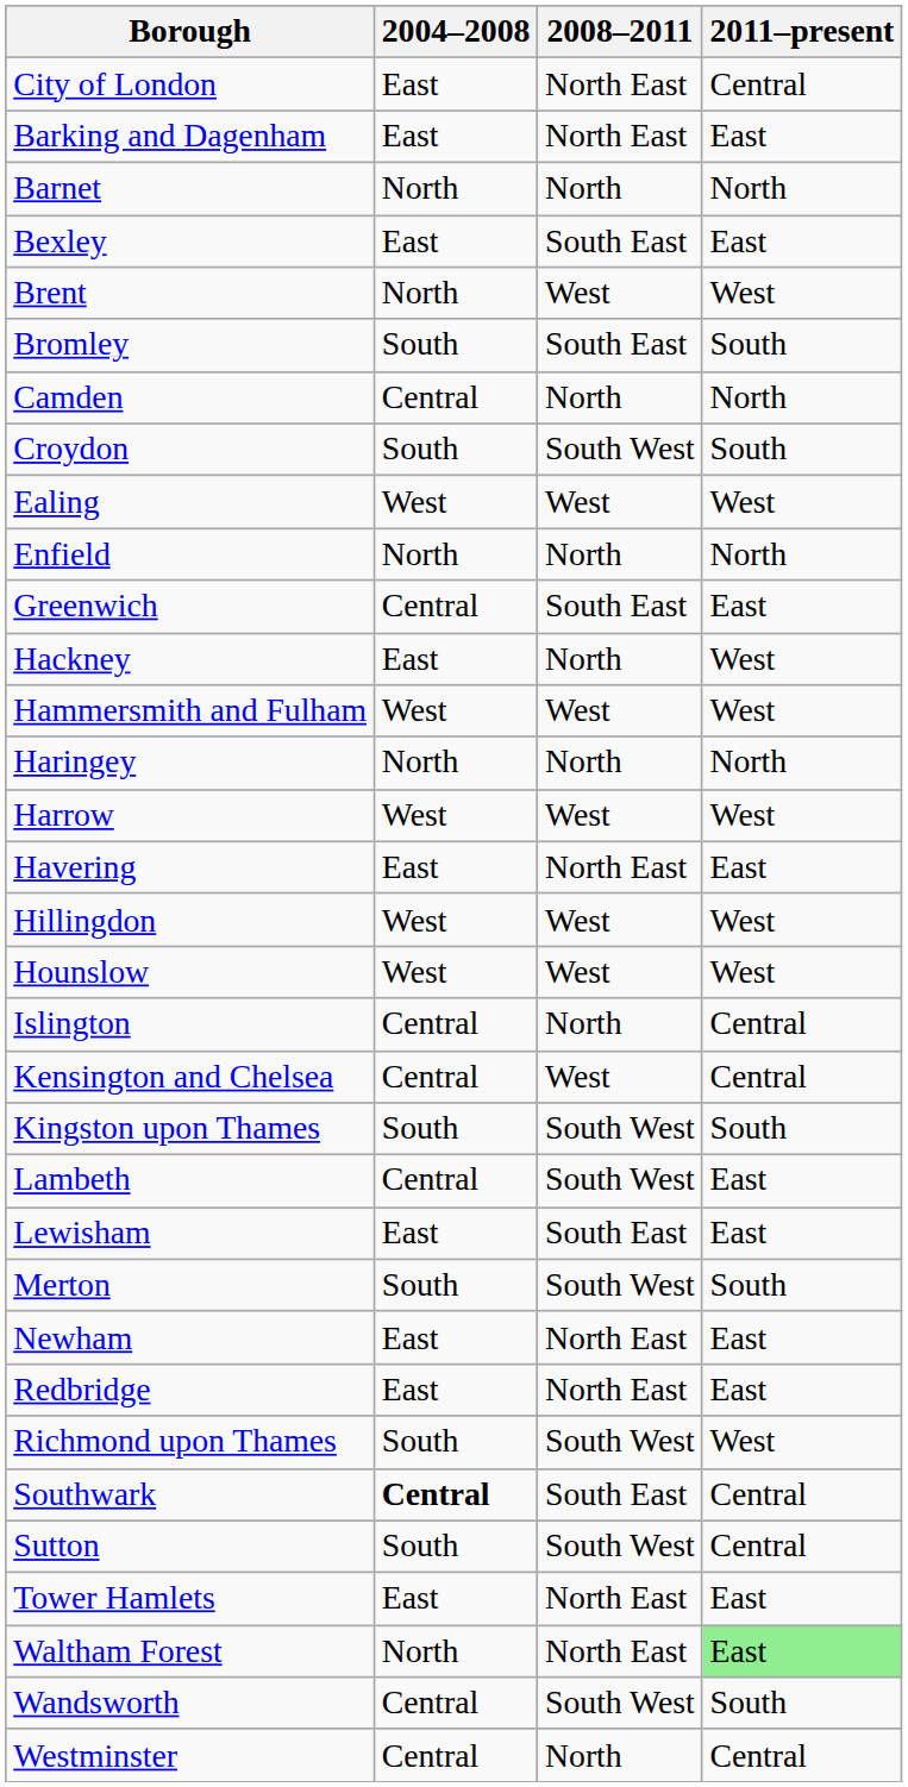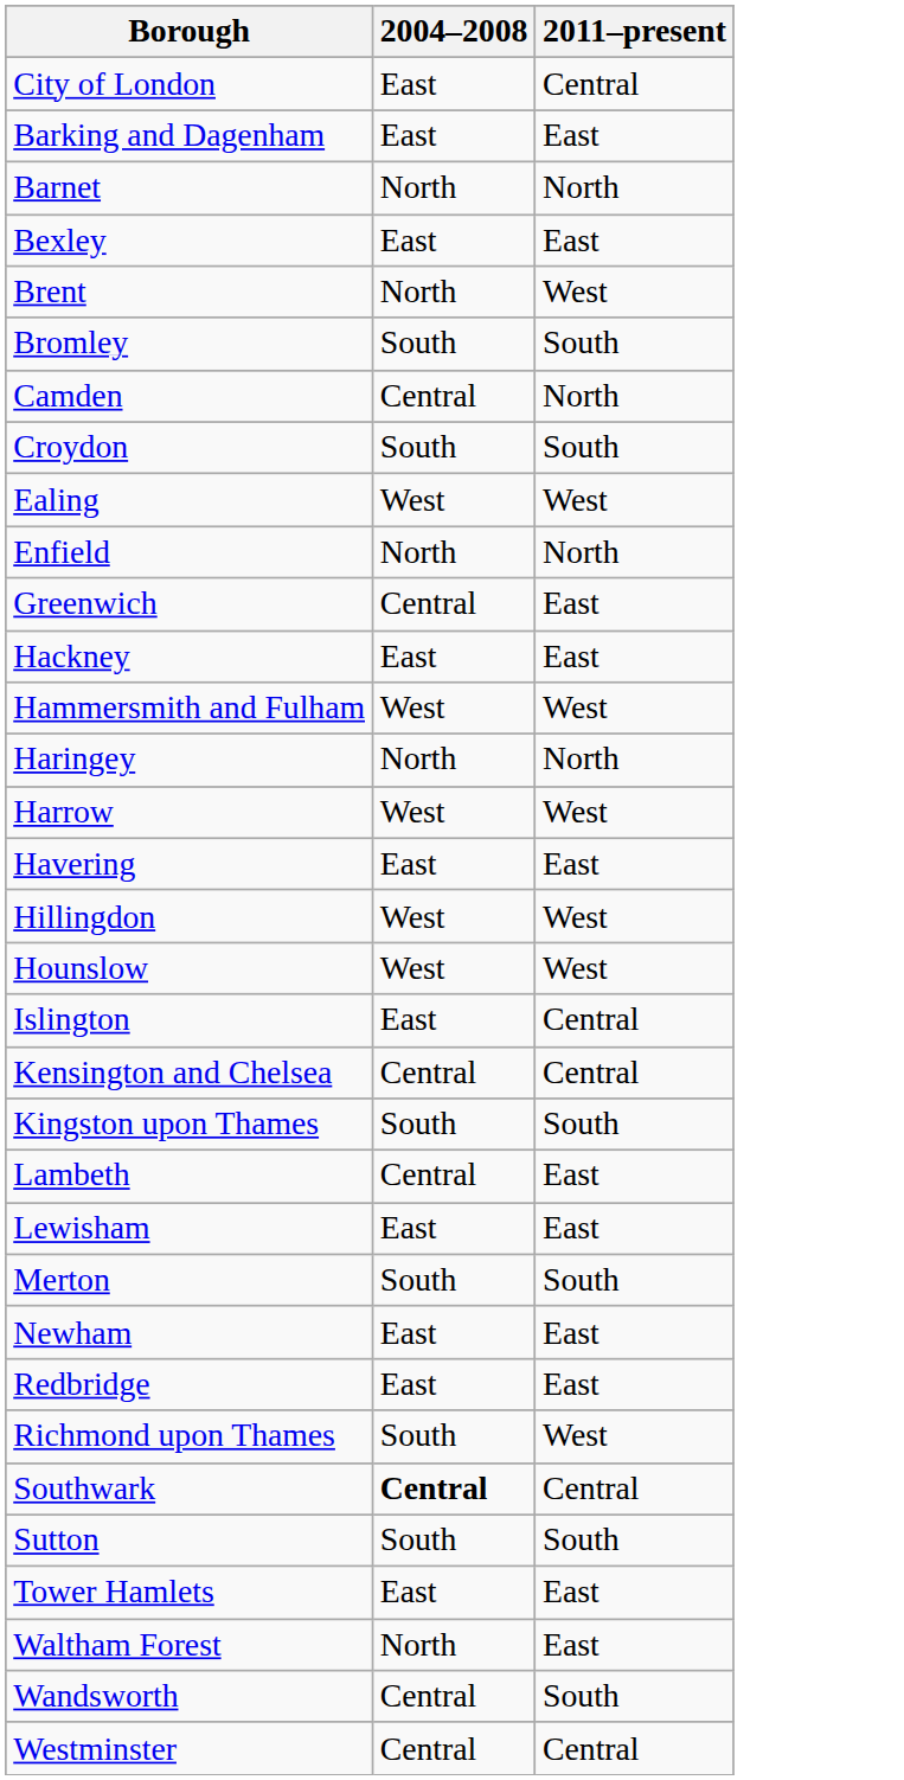- column: 2008–2011 | North East | North East | North | South East | West | South East | North | South West | West | North | South East | North | West | North | West | North East | West | West | North | West | South West | South West | South East | South West | North East | North East | South West | South East | South West | North East | North East | South West | North
Hackney | 2011–present: West -> East
Islington | 2004–2008: Central -> East
Sutton | 2011–present: Central -> South
Waltham Forest | 2011–present: lightgreen background -> no background
